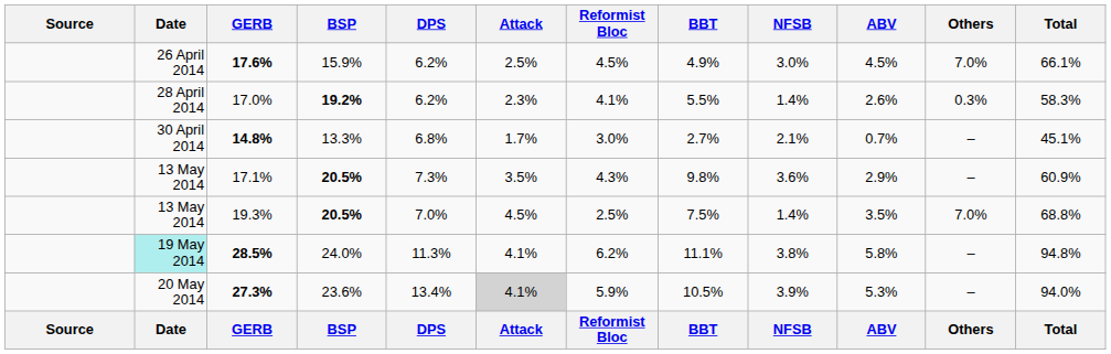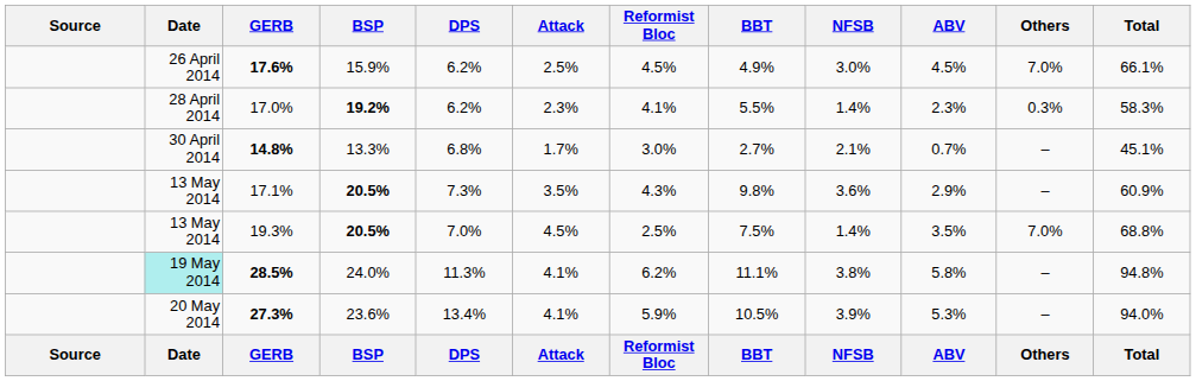17.0% | ABV: 2.6% -> 2.3%
27.3% | Attack: lightgrey background -> no background
